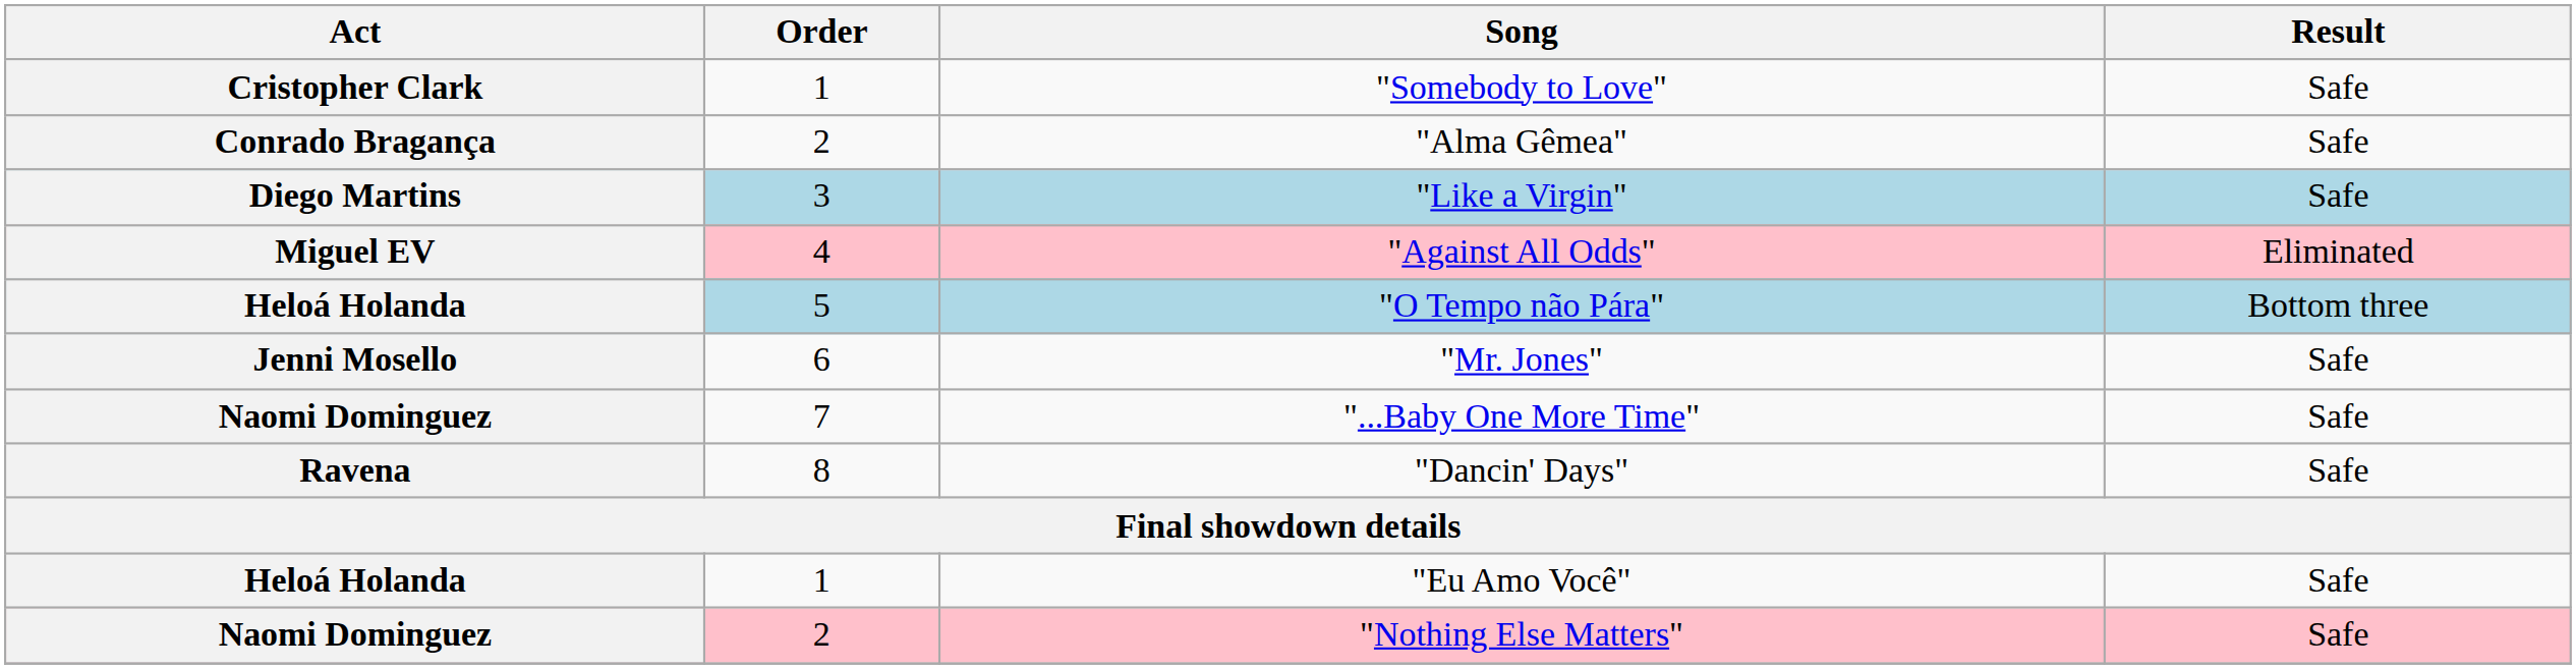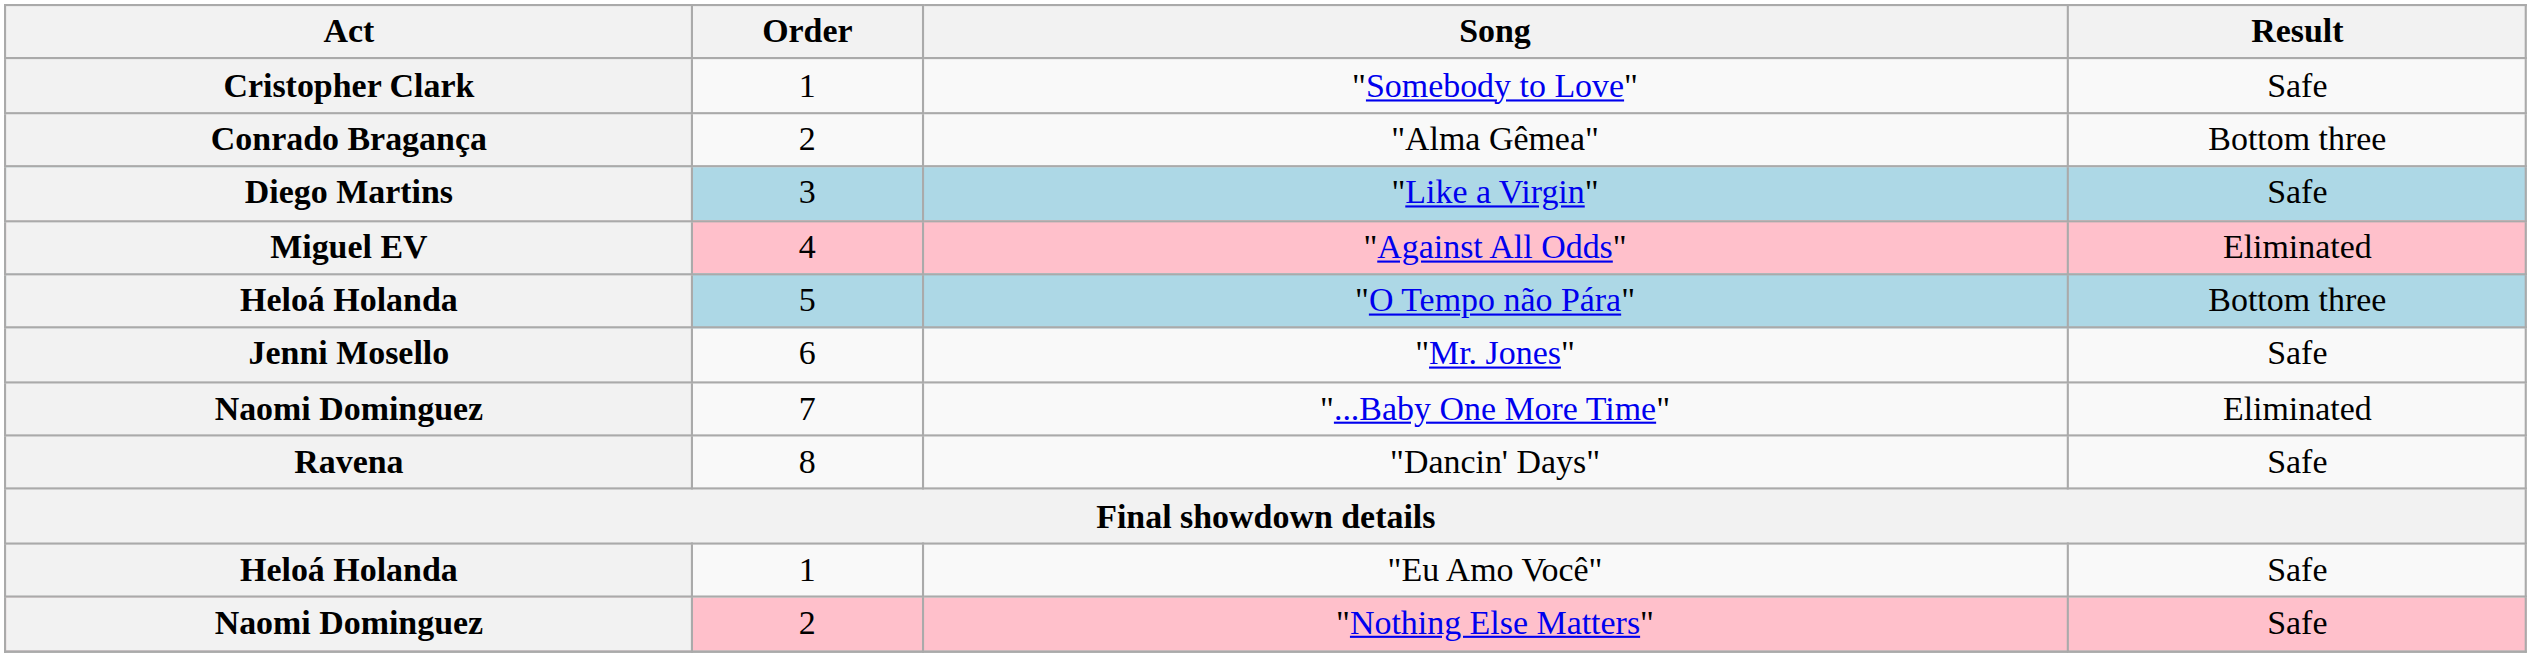"Alma Gêmea" | Result: Safe -> Bottom three
"...Baby One More Time" | Result: Safe -> Eliminated
